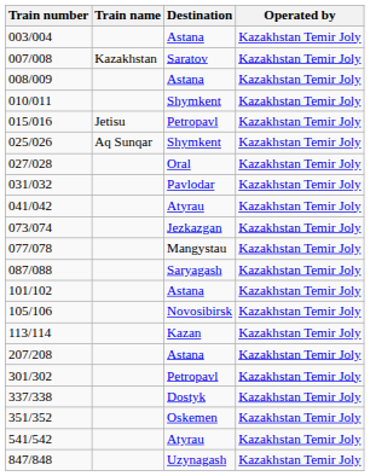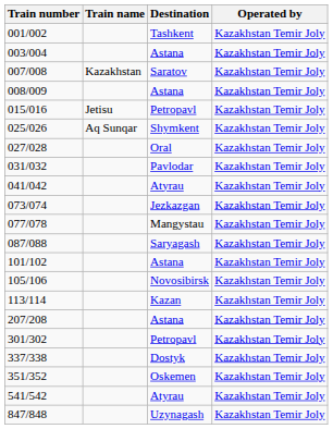+ row: 001/002 | Tashkent | Kazakhstan Temir Joly
- row: 010/011 | Shymkent | Kazakhstan Temir Joly
